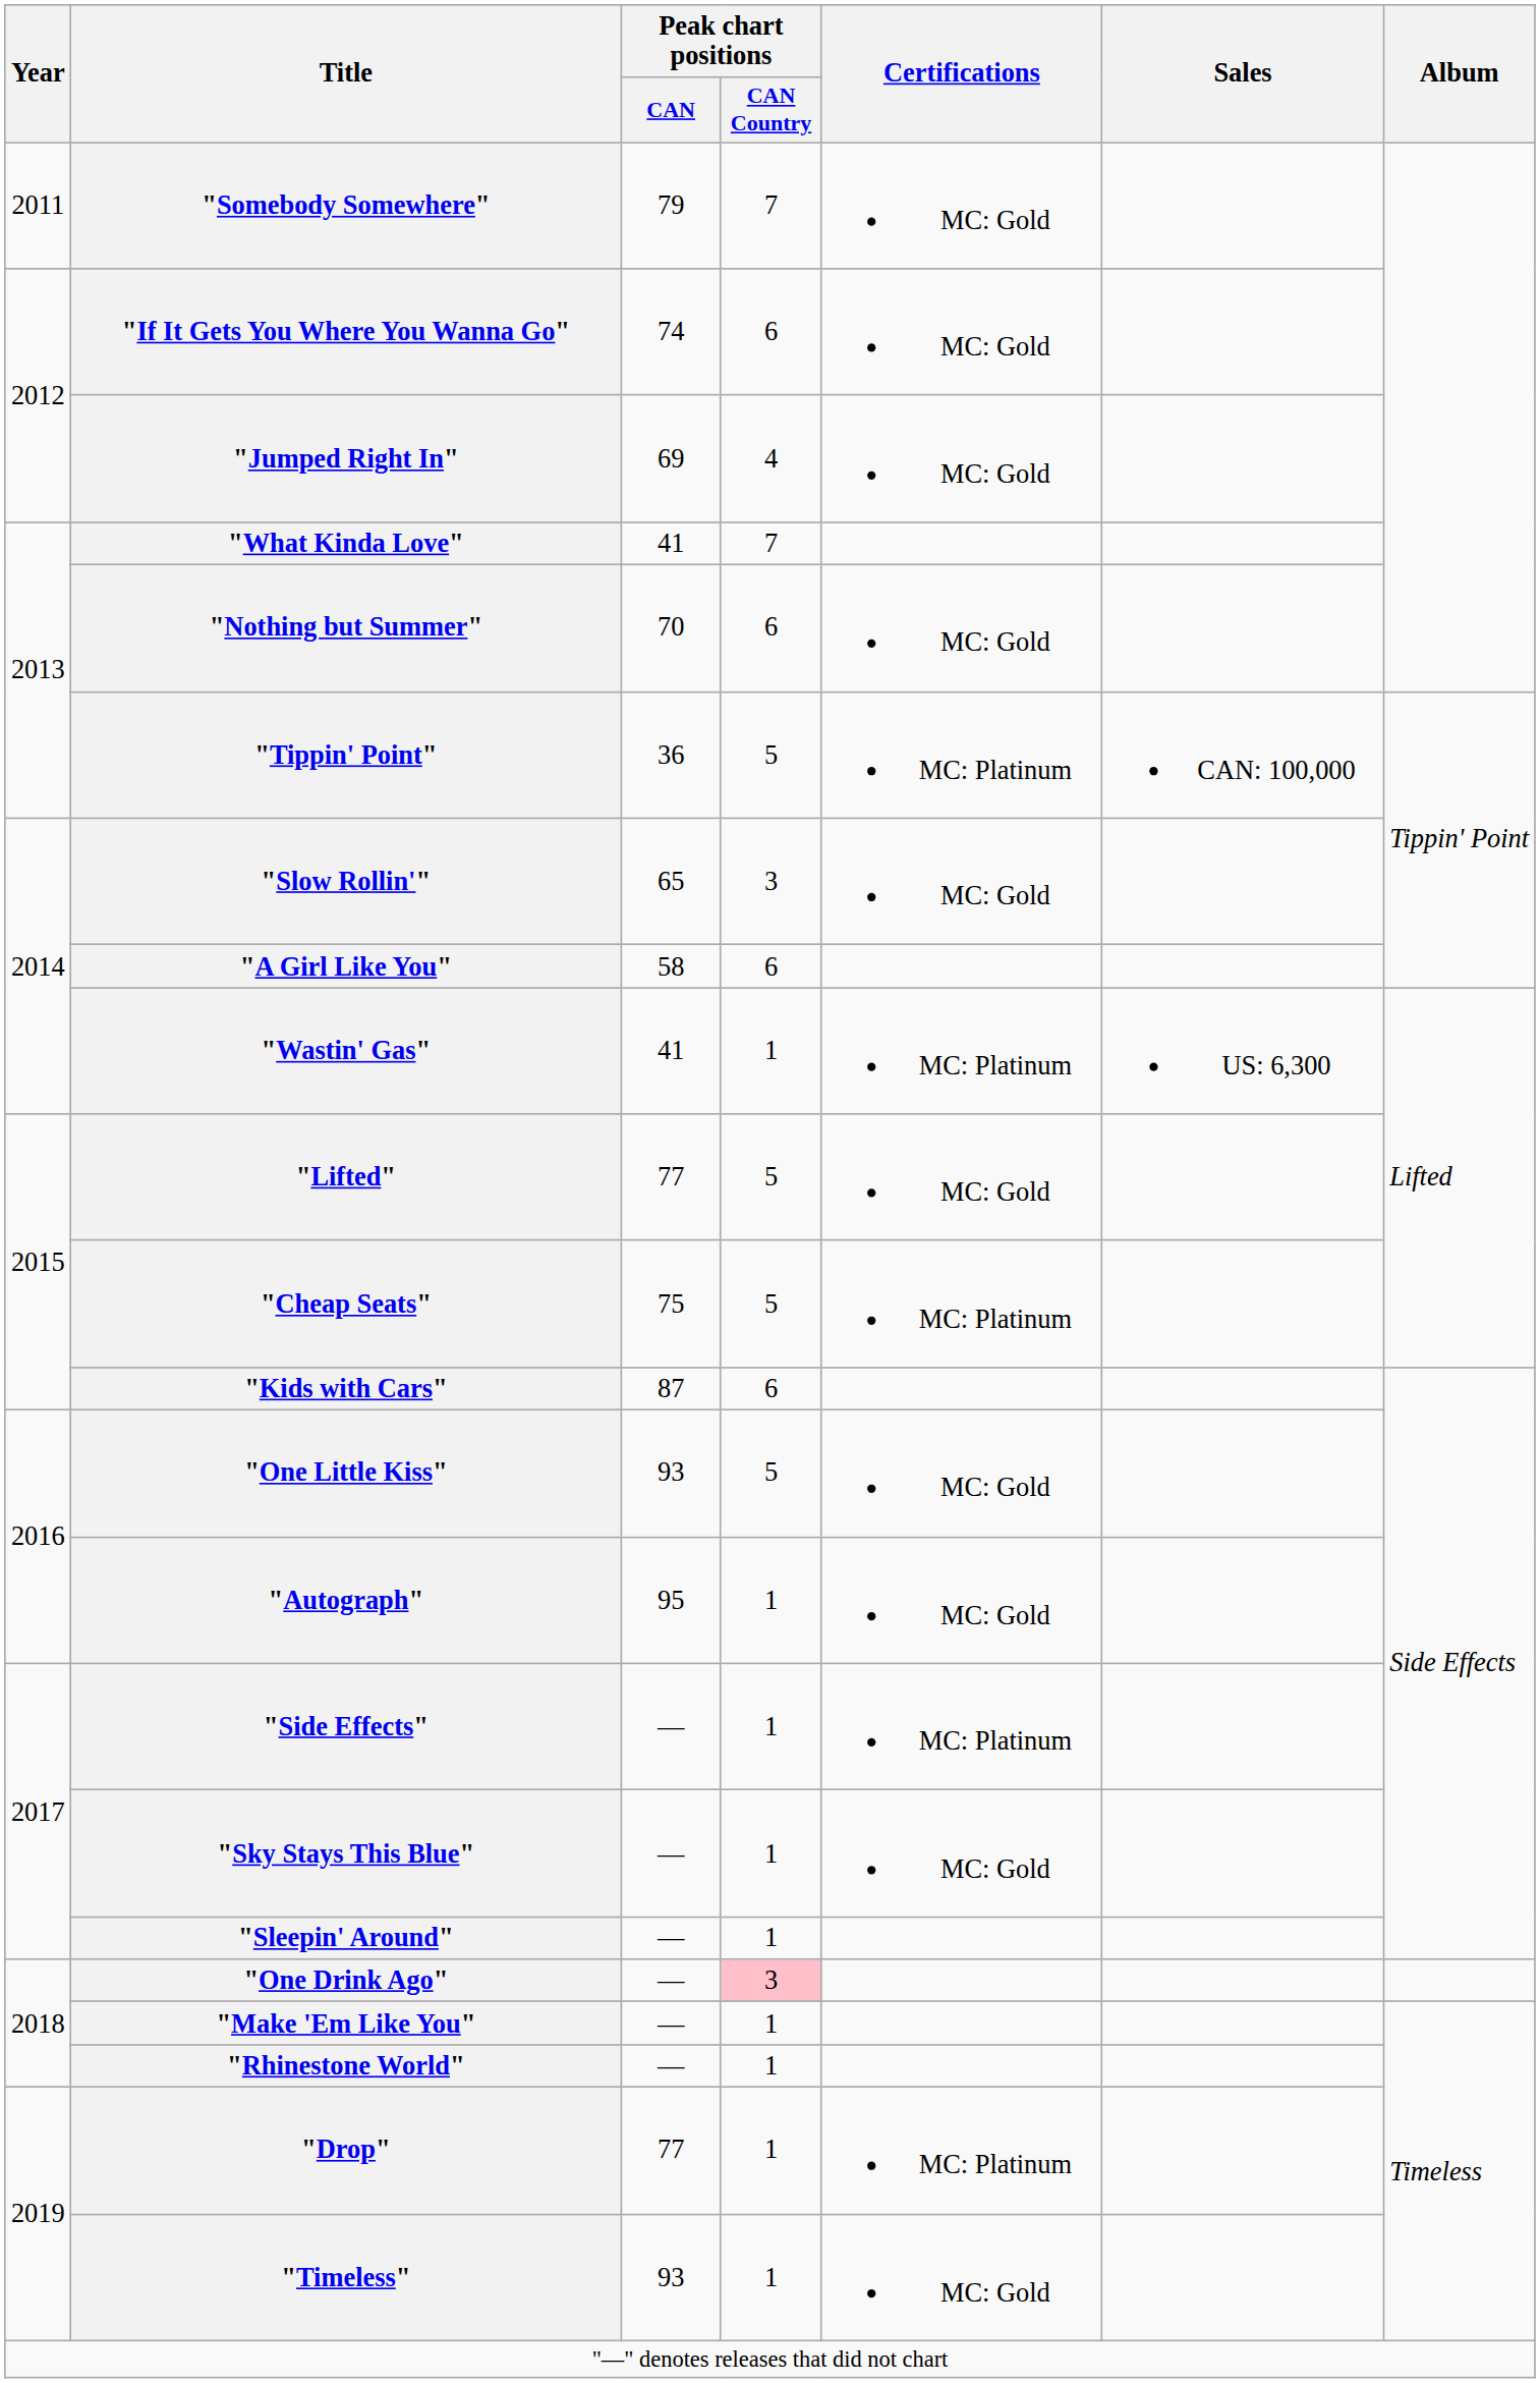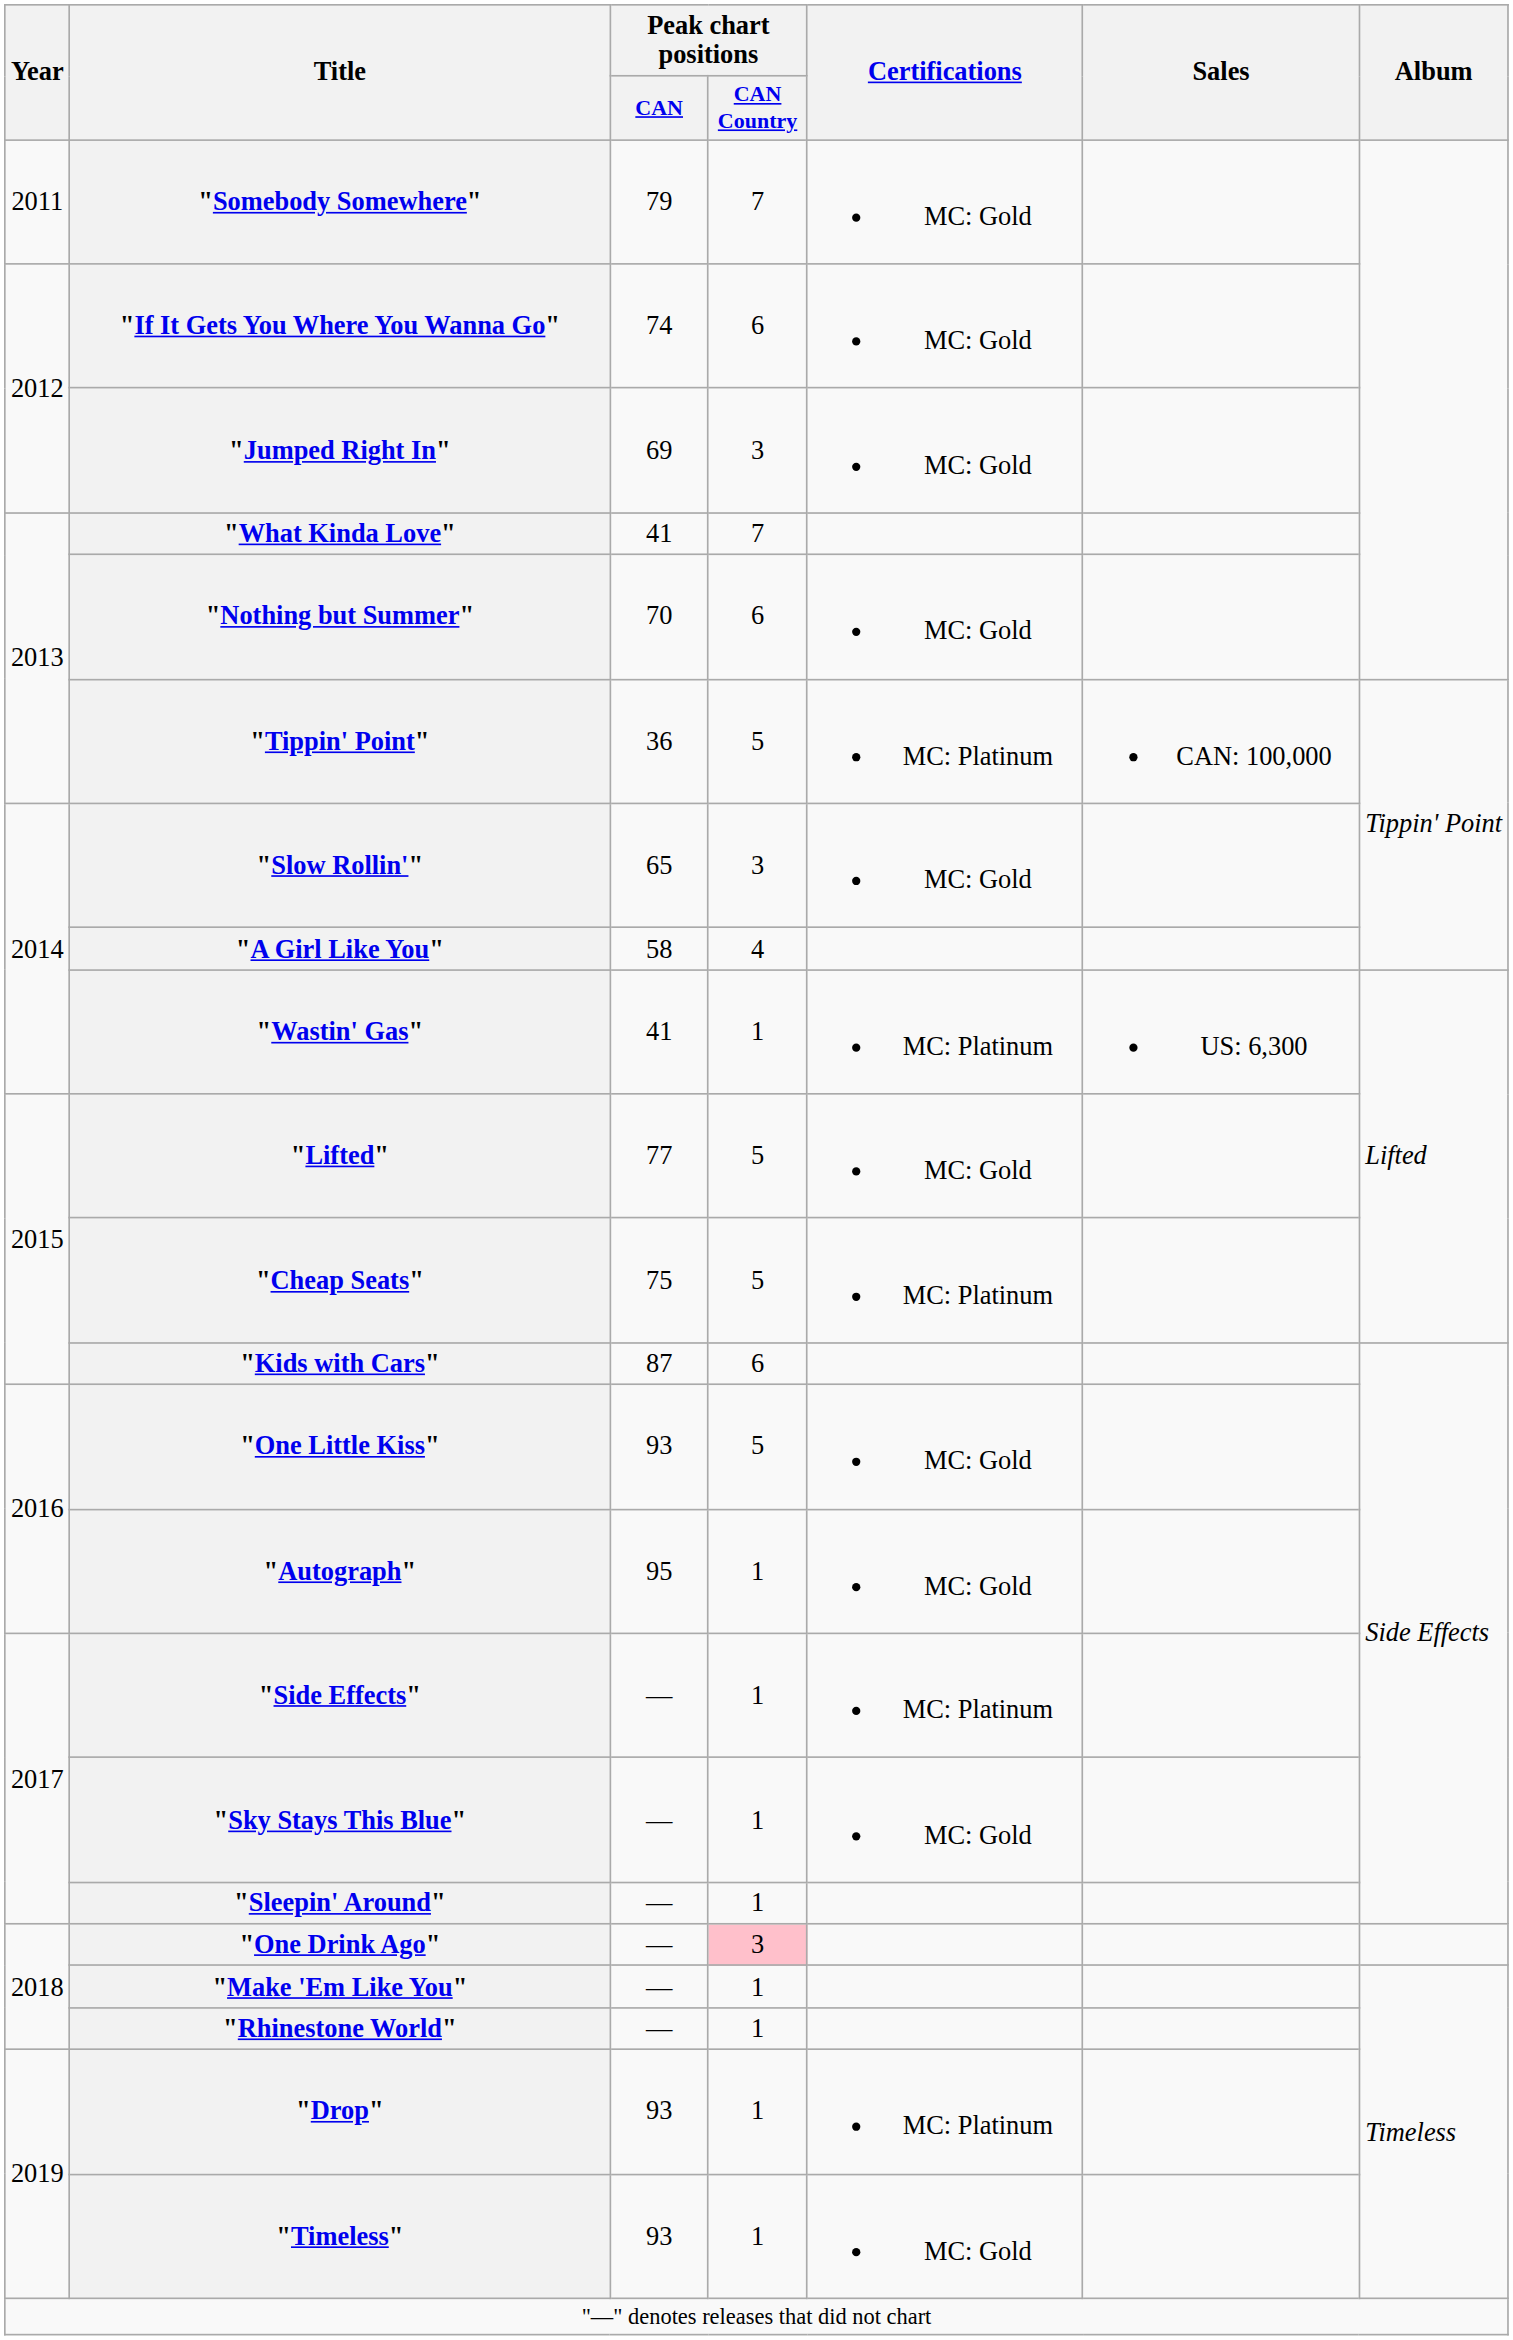"Jumped Right In" | Peak chart positions / CAN Country: 4 -> 3
"A Girl Like You" | Peak chart positions / CAN Country: 6 -> 4
"Drop" | Peak chart positions / CAN: 77 -> 93
